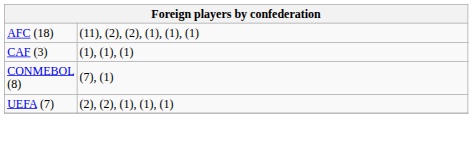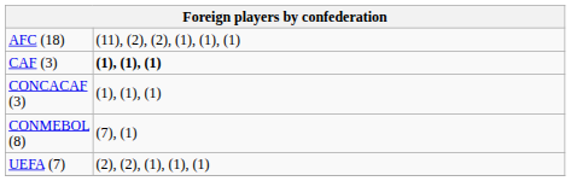CAF (3) | column 2: normal -> bold
+ row: CONCACAF (3) | (1), (1), (1)
